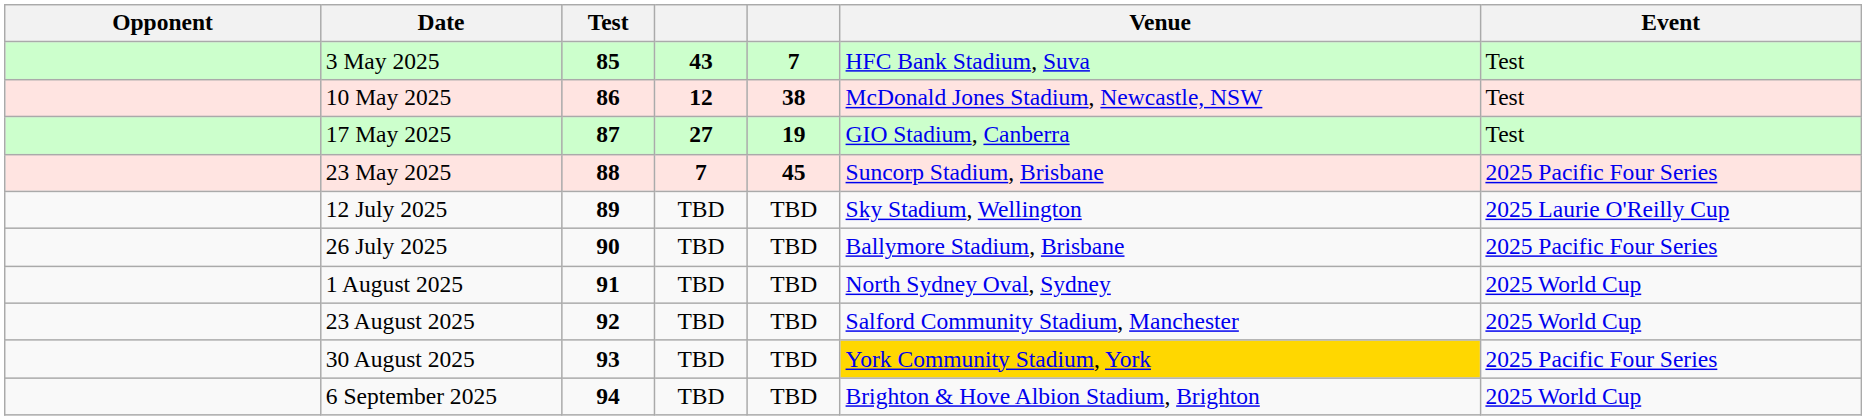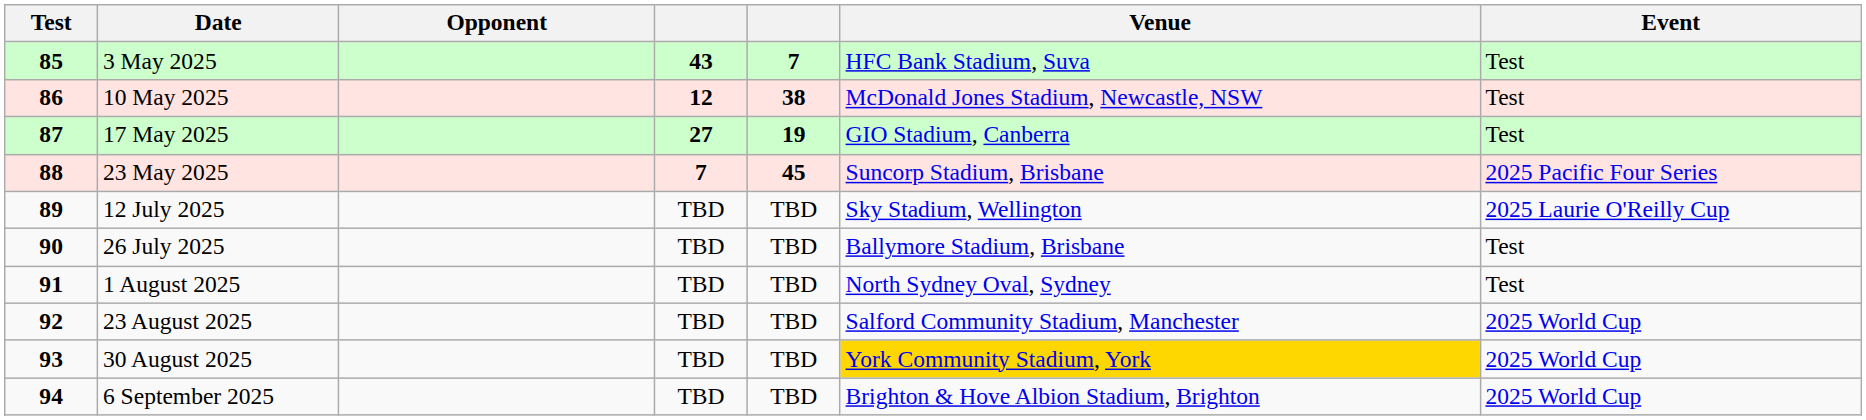columns swapped: Test <-> Opponent
26 July 2025 | Event: 2025 Pacific Four Series -> Test
1 August 2025 | Event: 2025 World Cup -> Test
30 August 2025 | Event: 2025 Pacific Four Series -> 2025 World Cup
